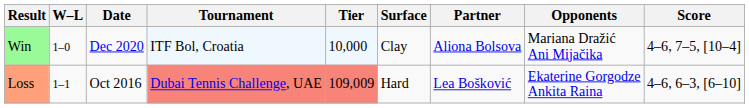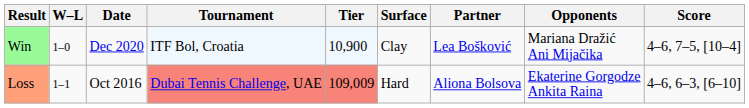Win | Tier: 10,000 -> 10,900
Win | Partner: Aliona Bolsova -> Lea Bošković
Loss | Partner: Lea Bošković -> Aliona Bolsova
